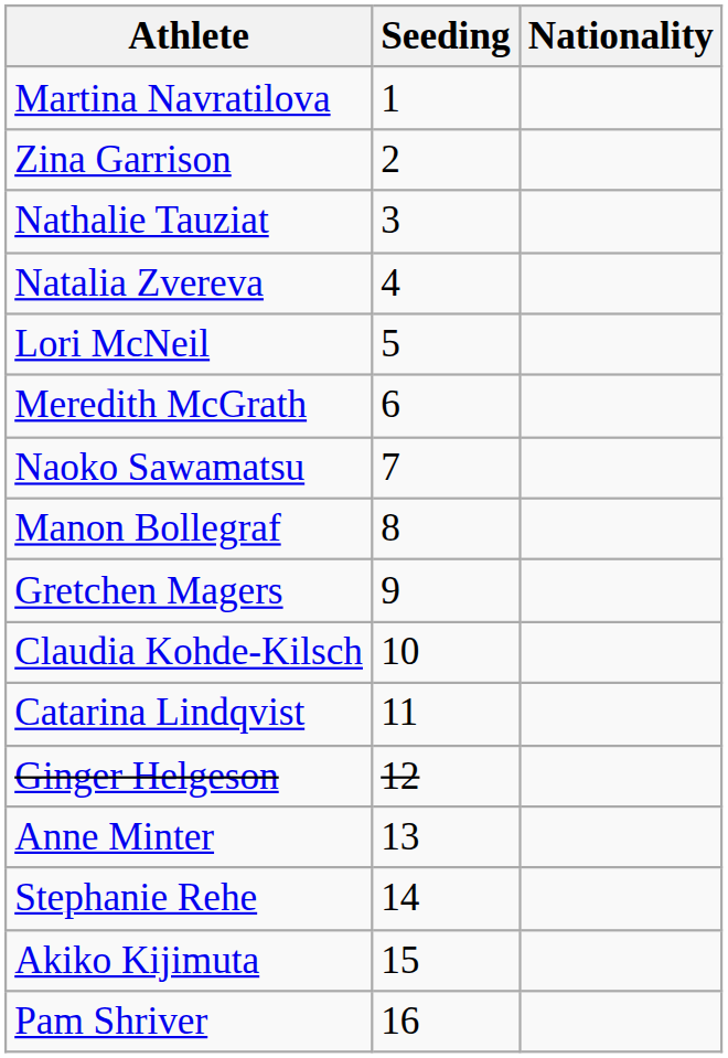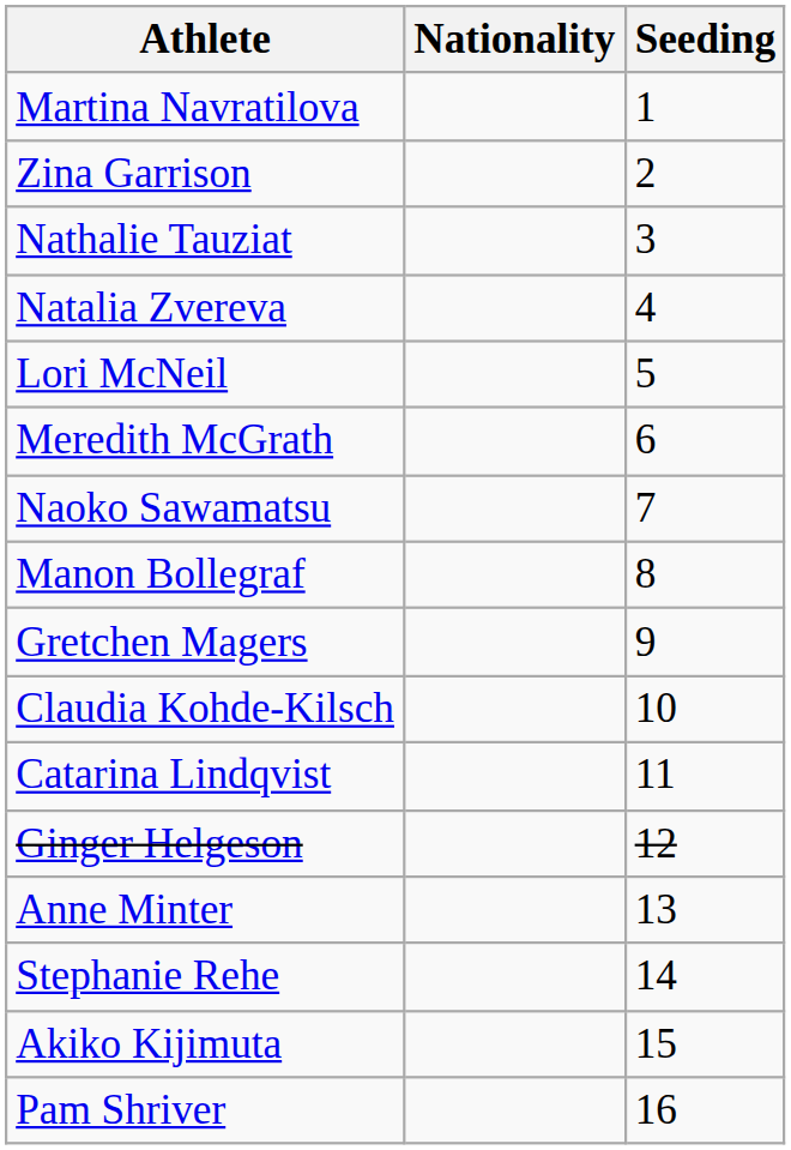columns swapped: Nationality <-> Seeding
